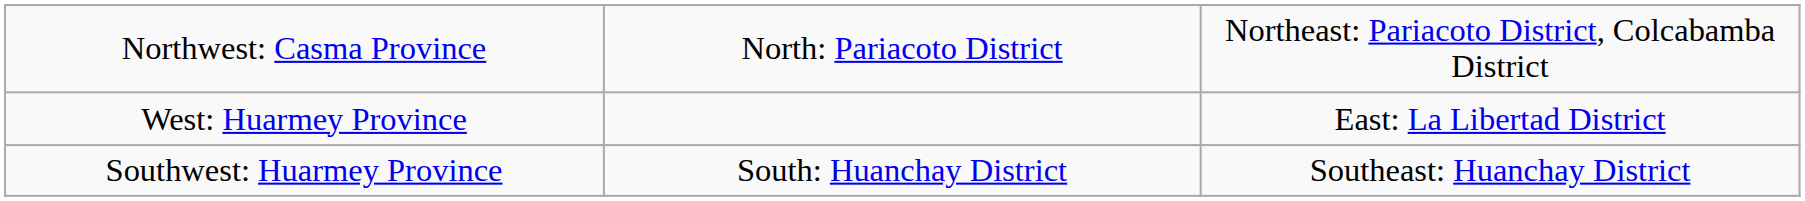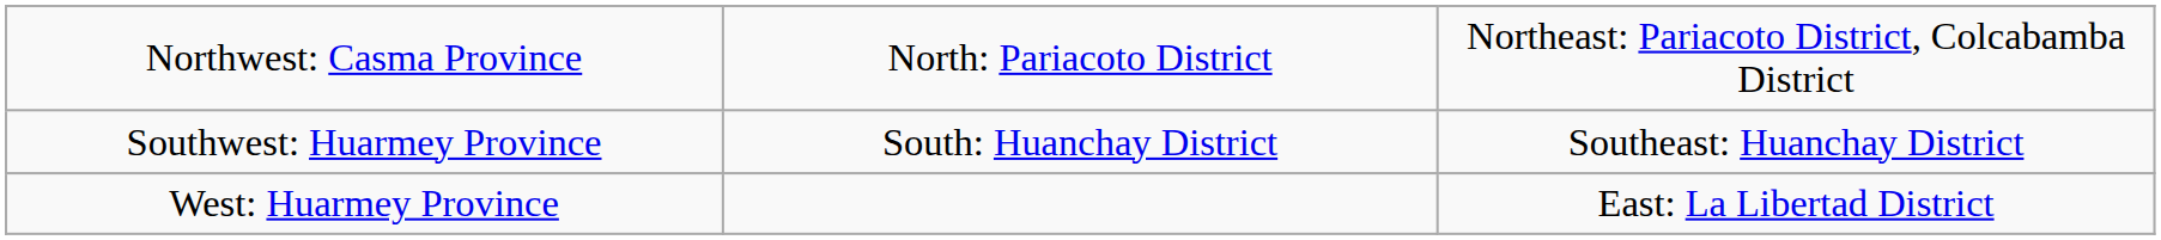rows swapped: West: Huarmey Province <-> Southwest: Huarmey Province
